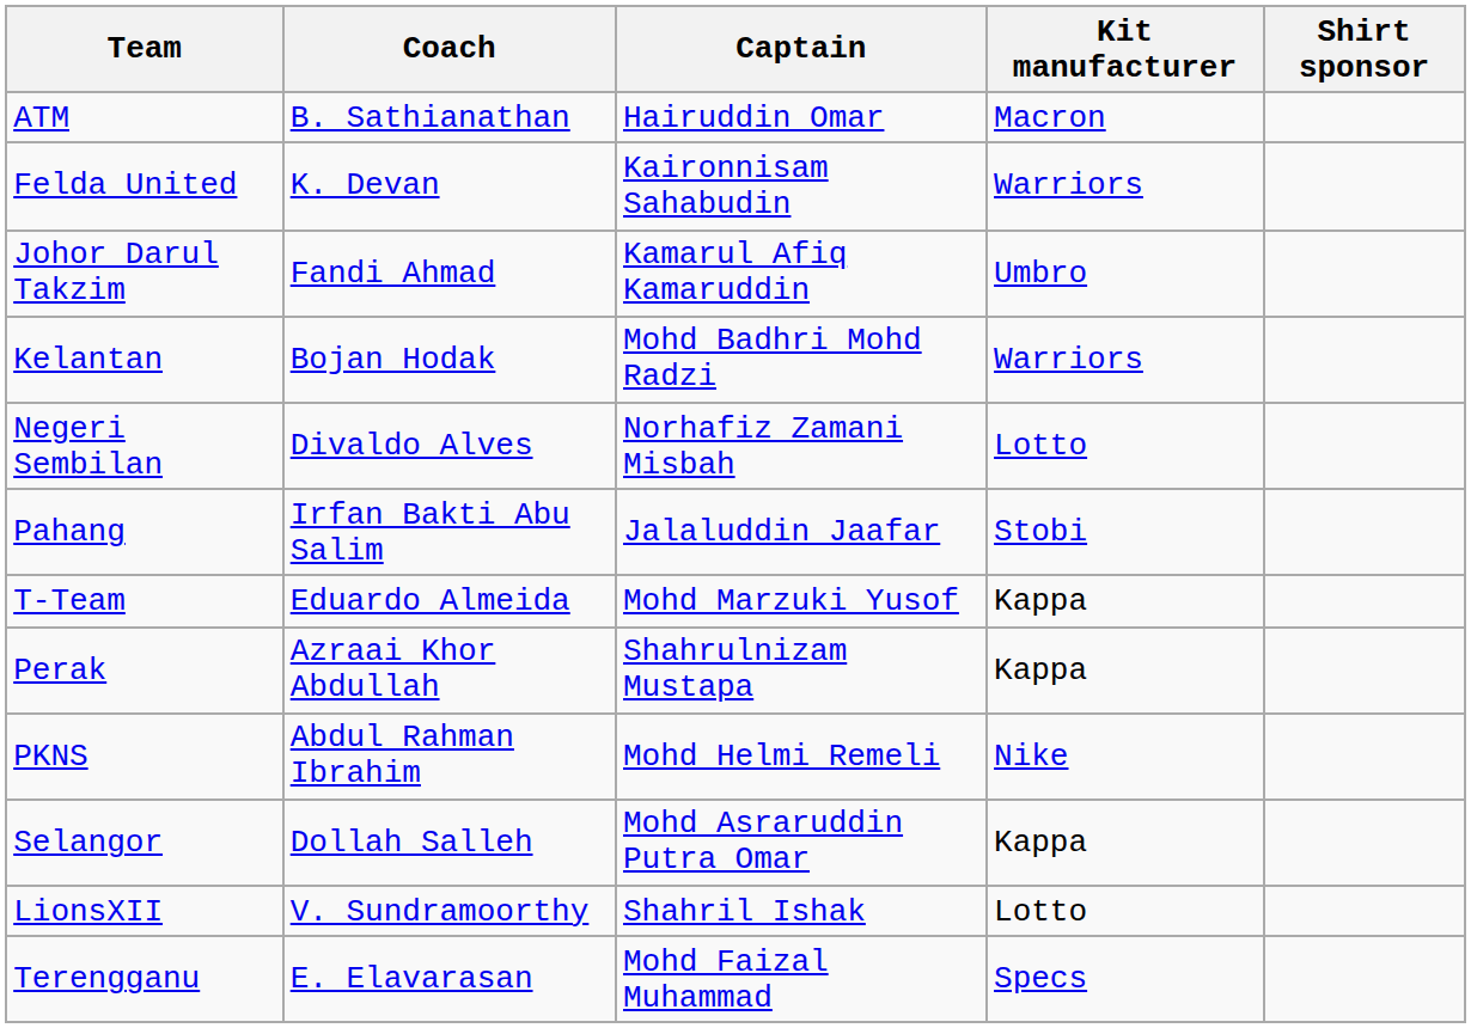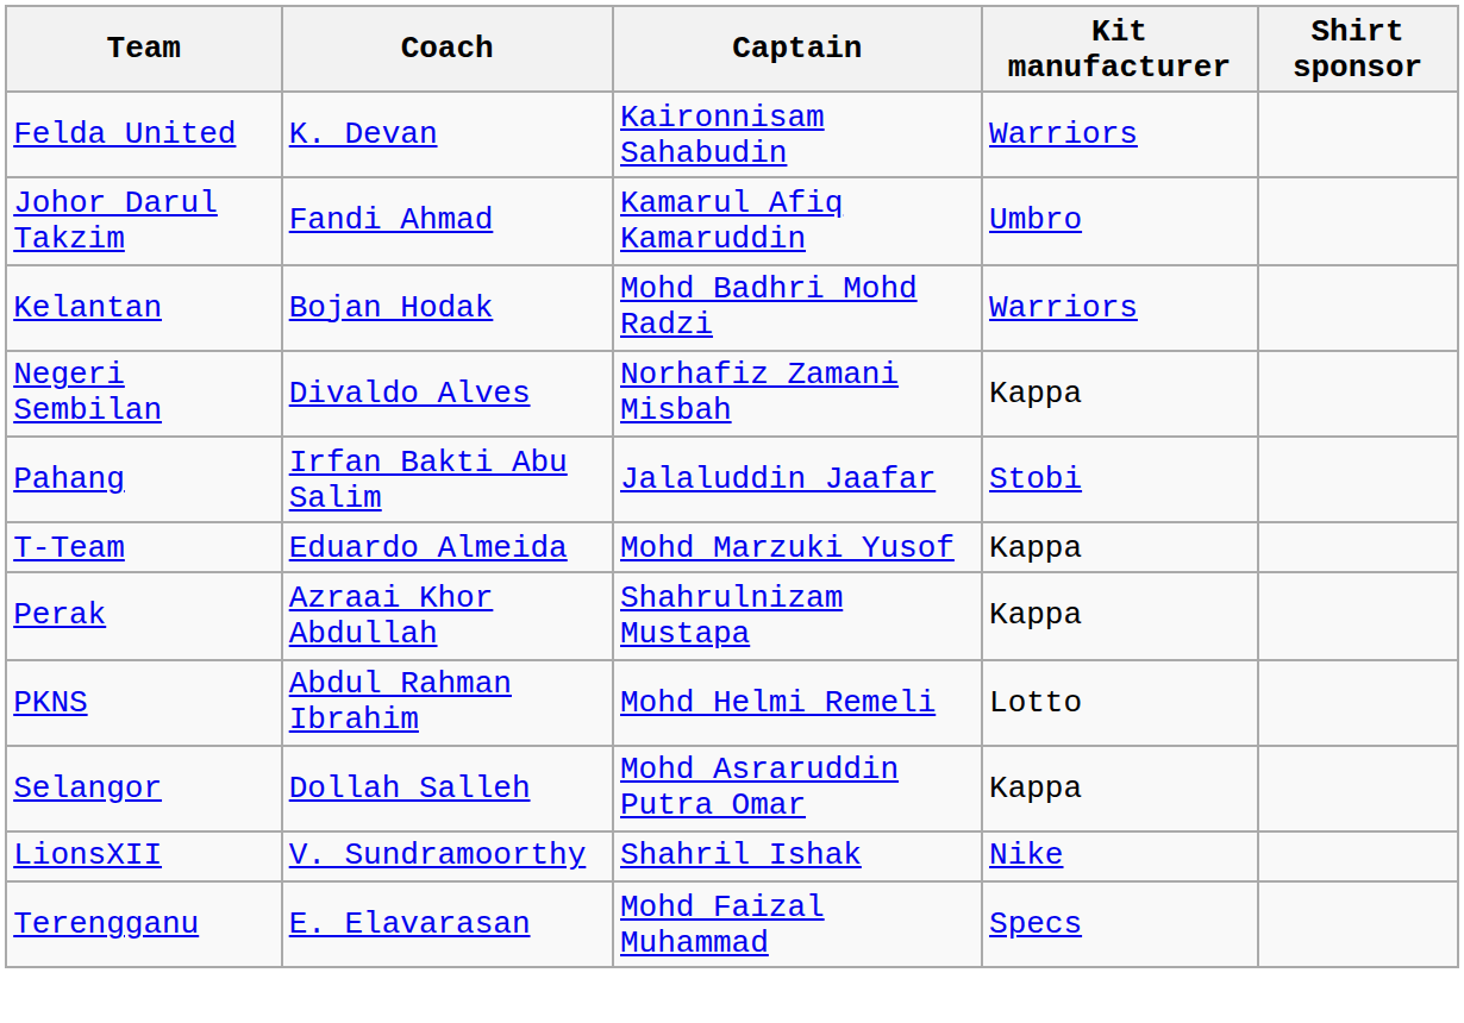- row: ATM | B. Sathianathan | Hairuddin Omar | Macron
Negeri Sembilan | Kit manufacturer: Lotto -> Kappa
PKNS | Kit manufacturer: Nike -> Lotto
LionsXII | Kit manufacturer: Lotto -> Nike
